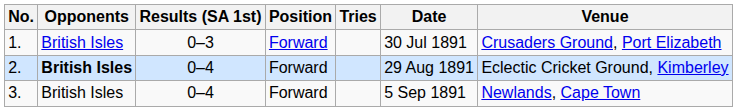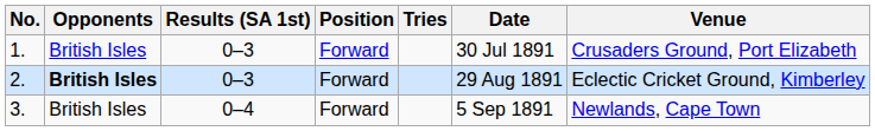2. | Results (SA 1st): 0–4 -> 0–3
